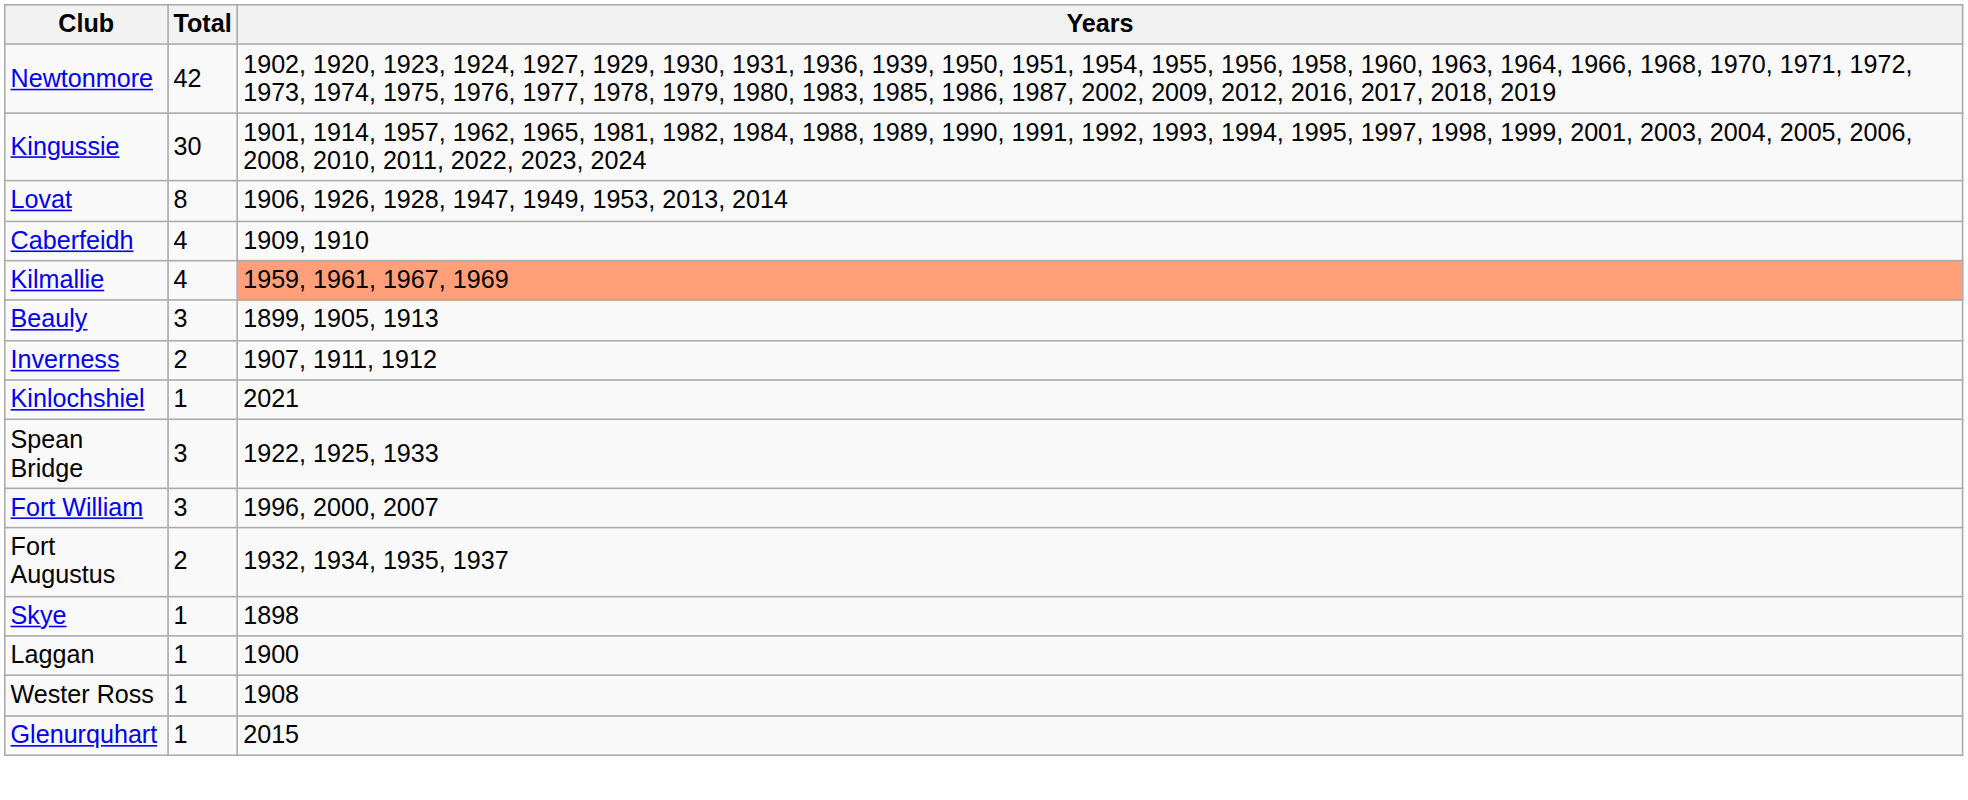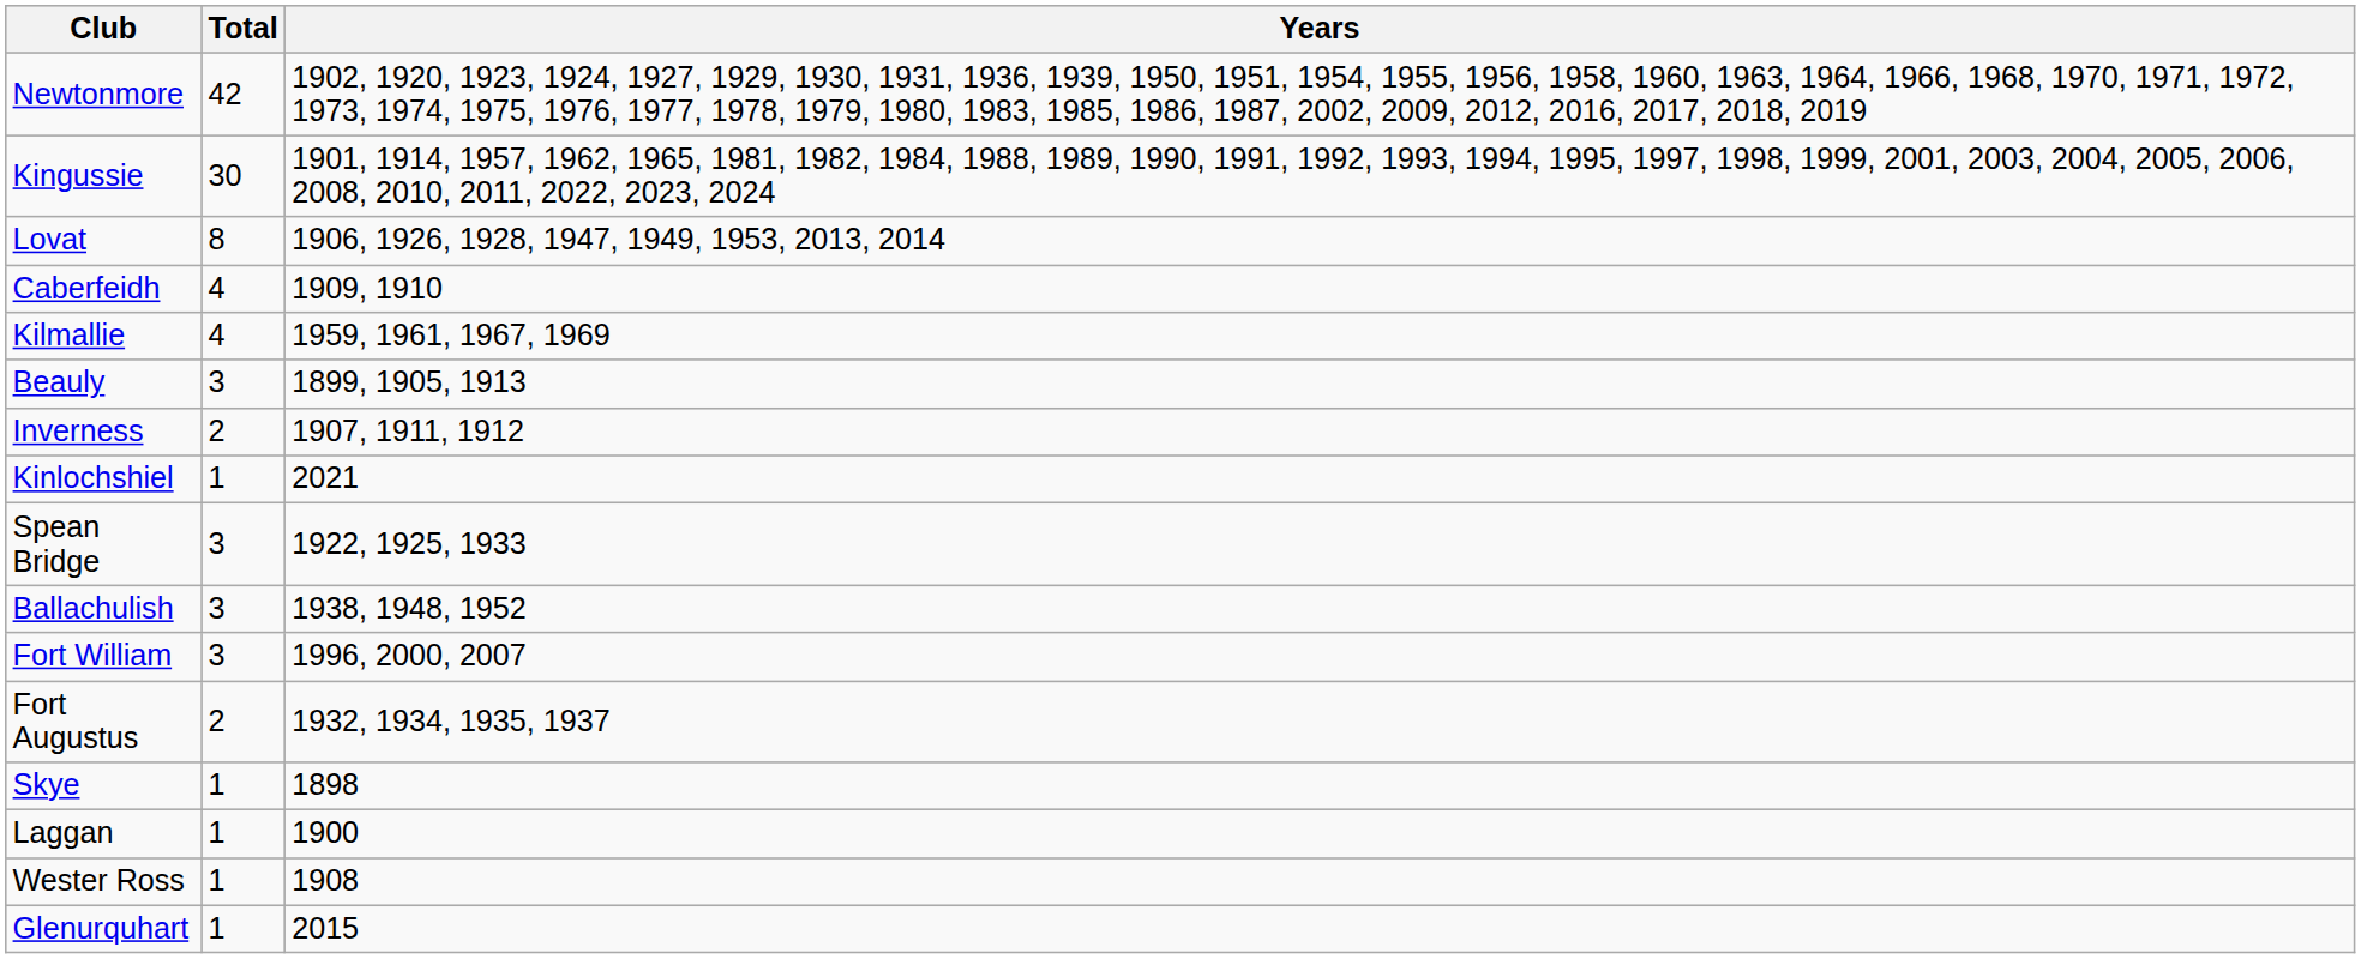Kilmallie | Years: lightsalmon background -> no background
+ row: Ballachulish | 3 | 1938, 1948, 1952
